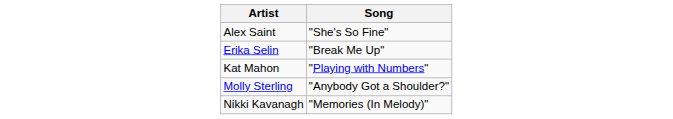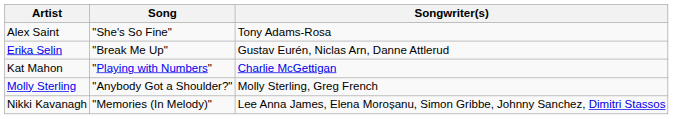+ column: Songwriter(s) | Tony Adams-Rosa | Gustav Eurén, Niclas Arn, Danne Attlerud | Charlie McGettigan | Molly Sterling, Greg French | Lee Anna James, Elena Moroșanu, Simon Gribbe, Johnny Sanchez, Dimitri Stassos
